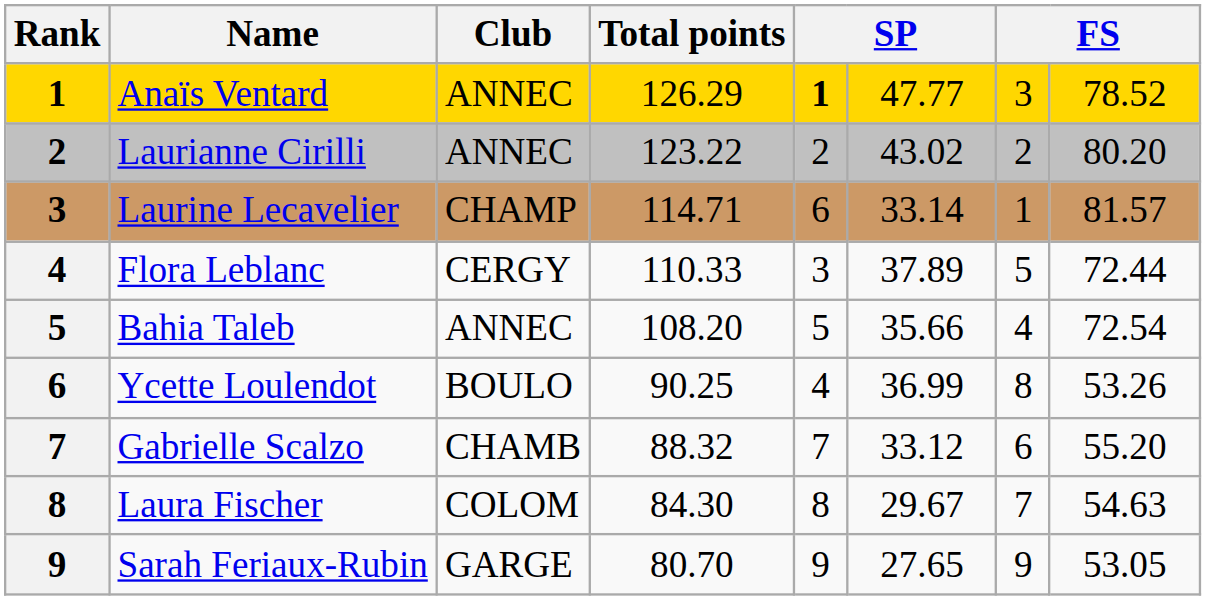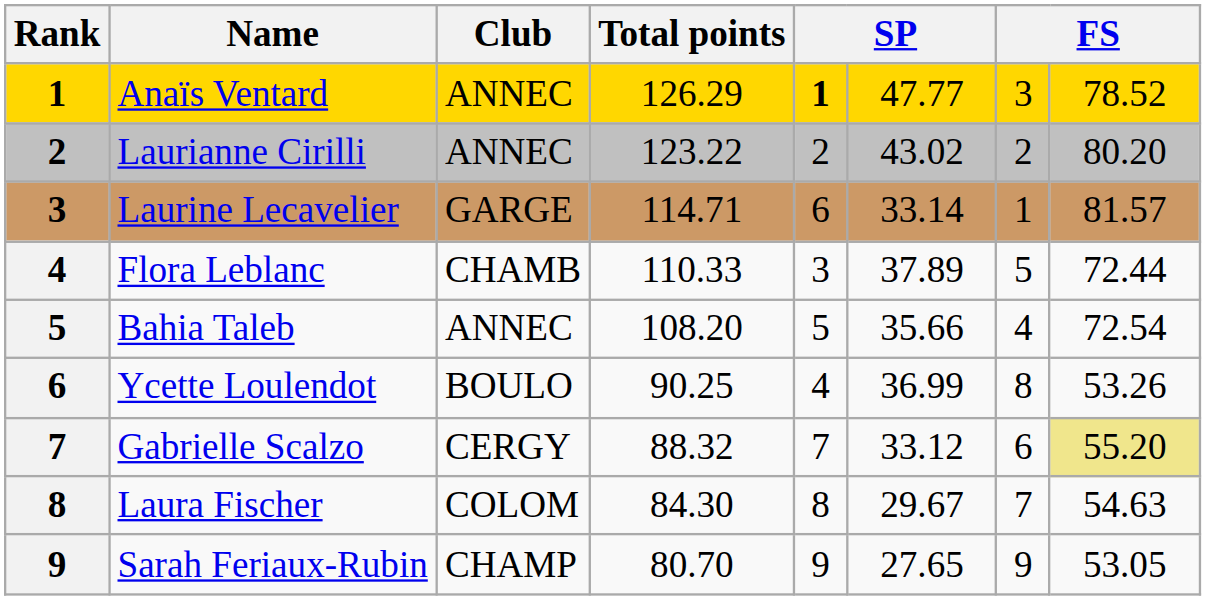Laurine Lecavelier | Club: CHAMP -> GARGE
Flora Leblanc | Club: CERGY -> CHAMB
Gabrielle Scalzo | Club: CHAMB -> CERGY
Gabrielle Scalzo | column 8: no background -> khaki background
Sarah Feriaux-Rubin | Club: GARGE -> CHAMP
